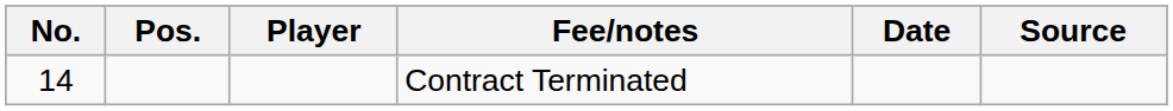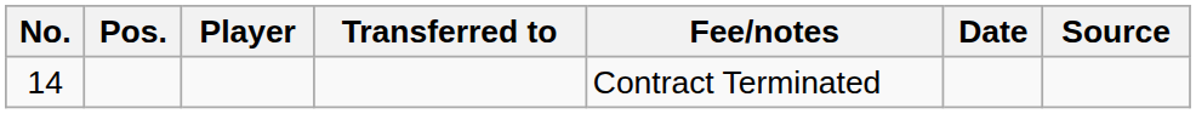+ column: Transferred to
